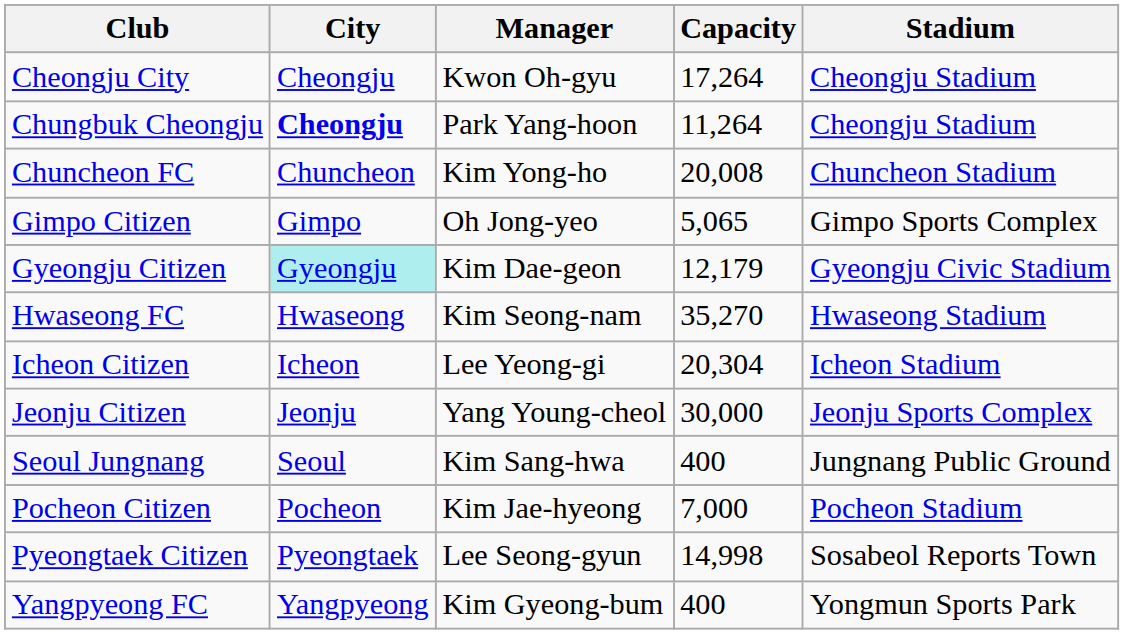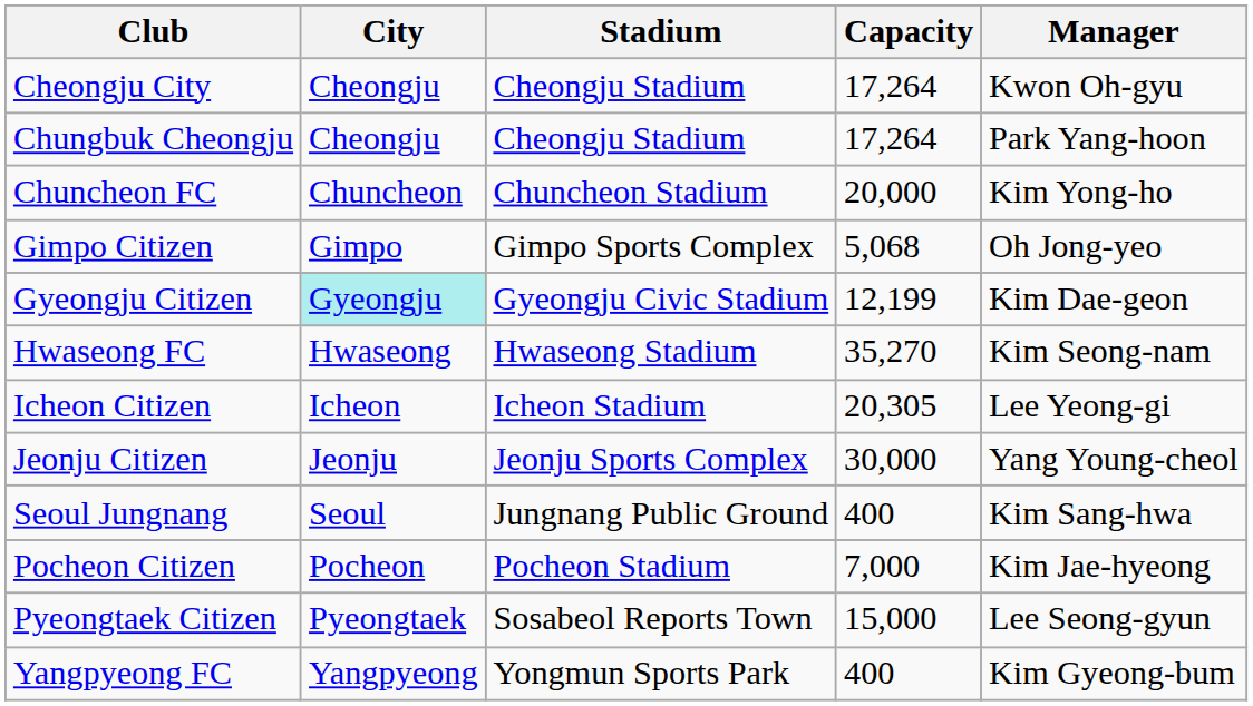columns swapped: Stadium <-> Manager
Chungbuk Cheongju | City: bold -> normal
Chungbuk Cheongju | Capacity: 11,264 -> 17,264
Chuncheon FC | Capacity: 20,008 -> 20,000
Gimpo Citizen | Capacity: 5,065 -> 5,068
Gyeongju Citizen | Capacity: 12,179 -> 12,199
Icheon Citizen | Capacity: 20,304 -> 20,305
Pyeongtaek Citizen | Capacity: 14,998 -> 15,000
